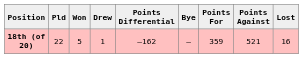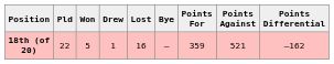columns swapped: Lost <-> Points Differential
